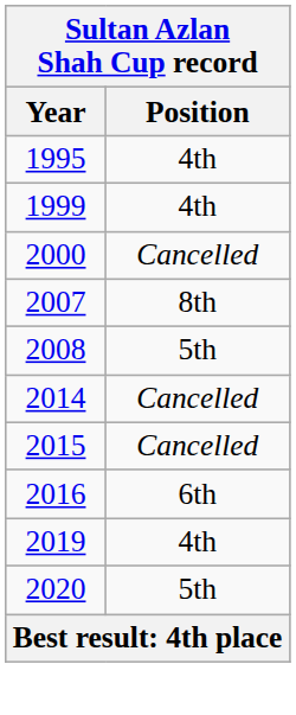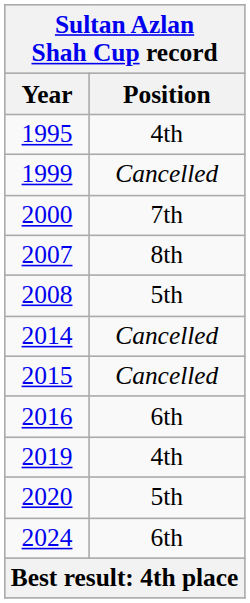1999 | Position: 4th -> Cancelled
2000 | Position: Cancelled -> 7th
+ row: 2024 | 6th
